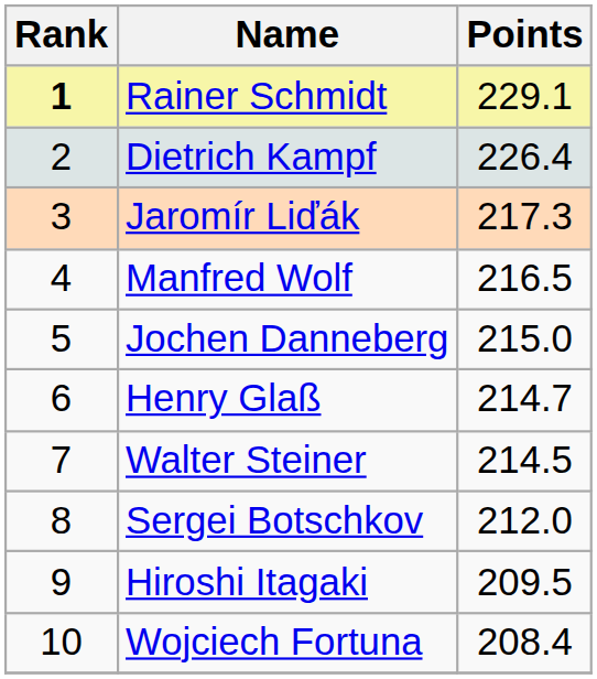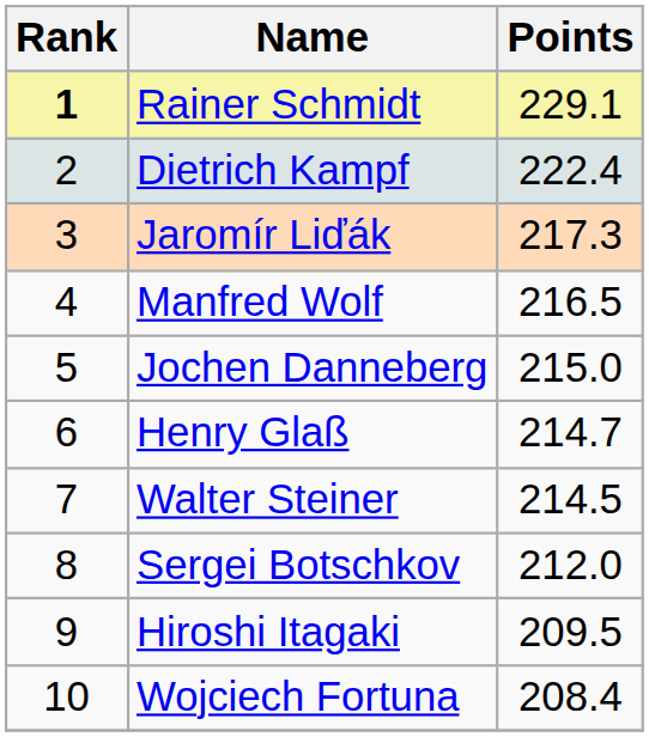Dietrich Kampf | Points: 226.4 -> 222.4
